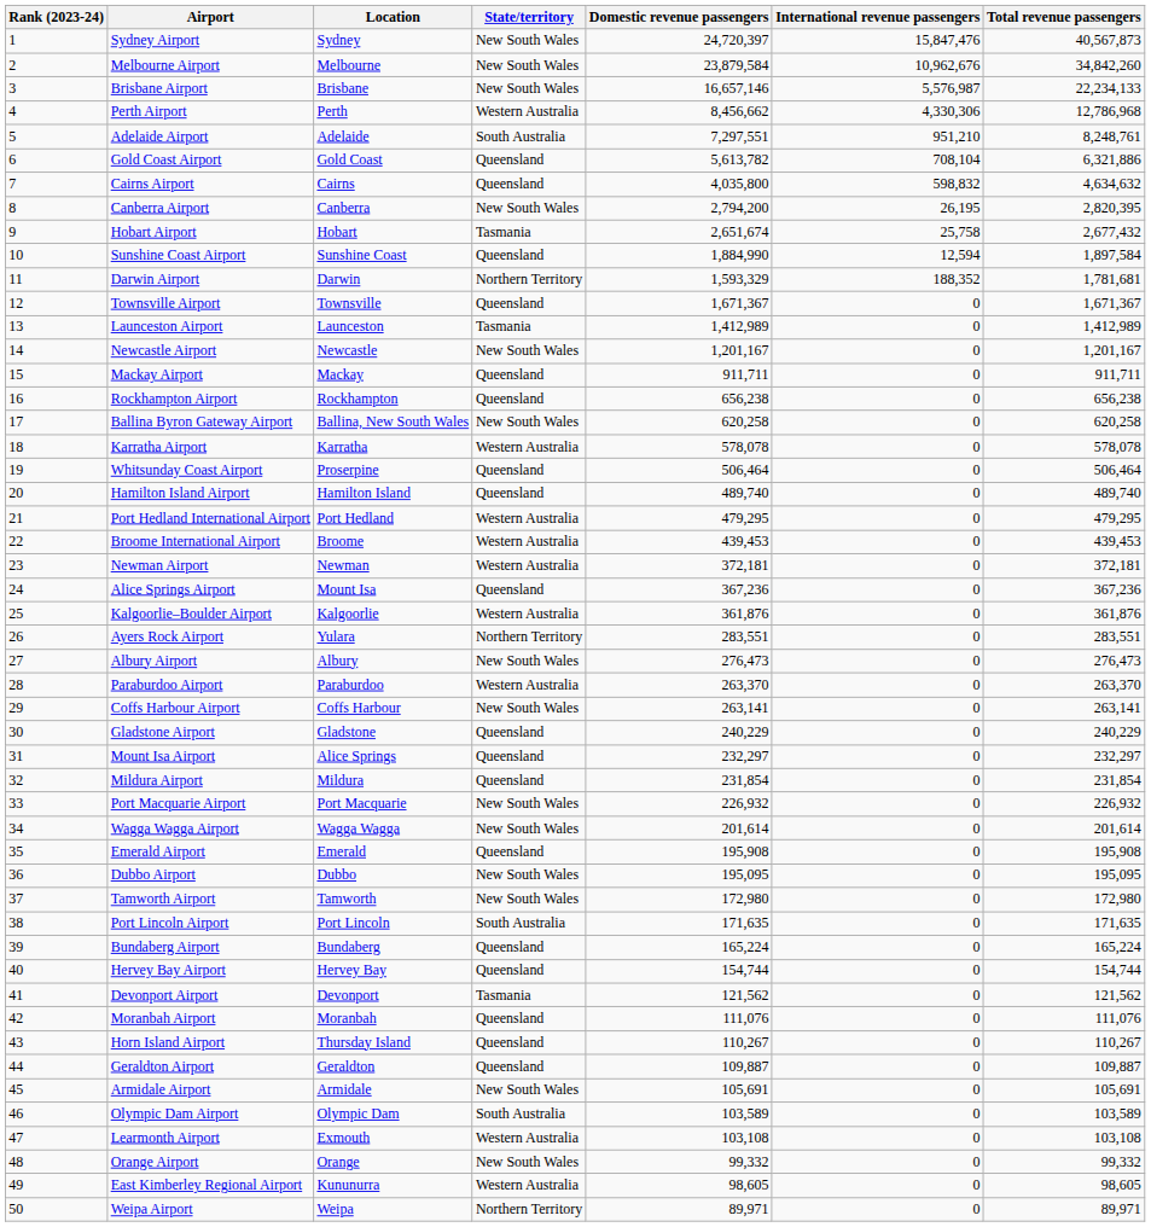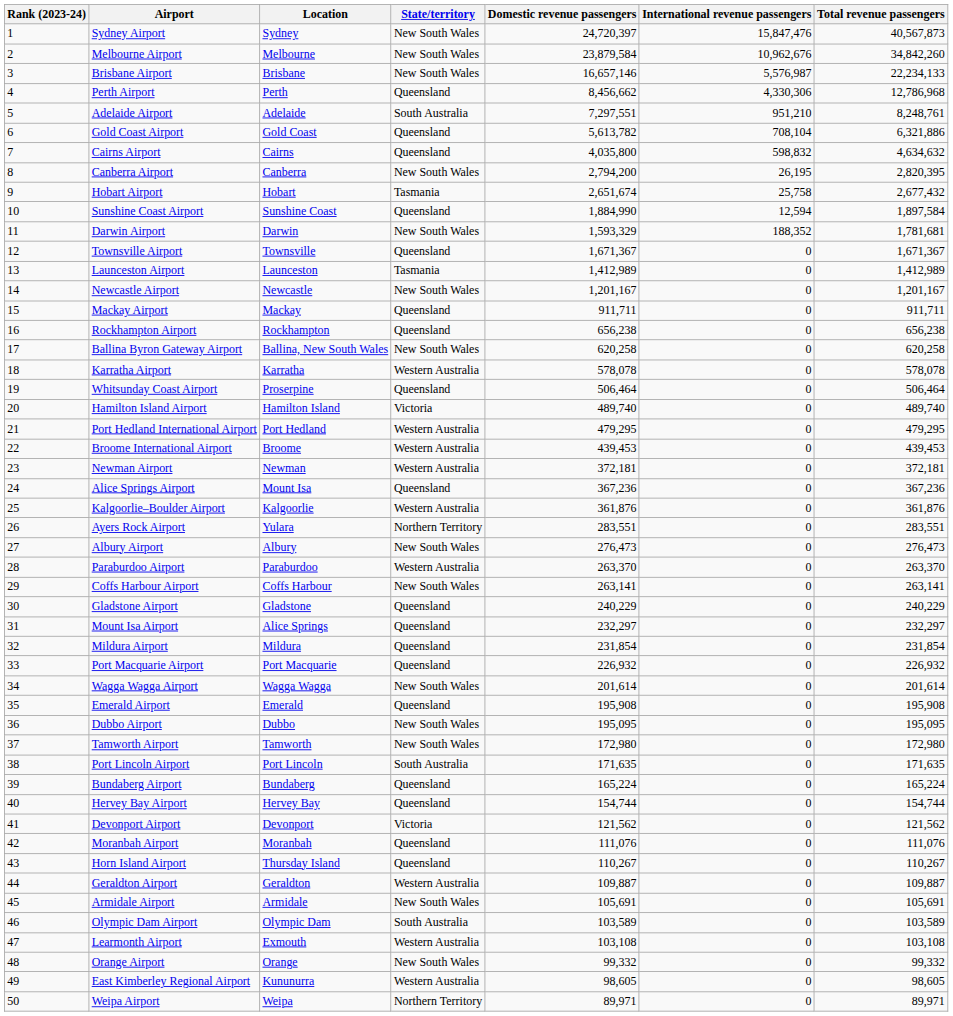Perth Airport | State/territory: Western Australia -> Queensland
Darwin Airport | State/territory: Northern Territory -> New South Wales
Hamilton Island Airport | State/territory: Queensland -> Victoria
Port Macquarie Airport | State/territory: New South Wales -> Queensland
Devonport Airport | State/territory: Tasmania -> Victoria
Geraldton Airport | State/territory: Queensland -> Western Australia
